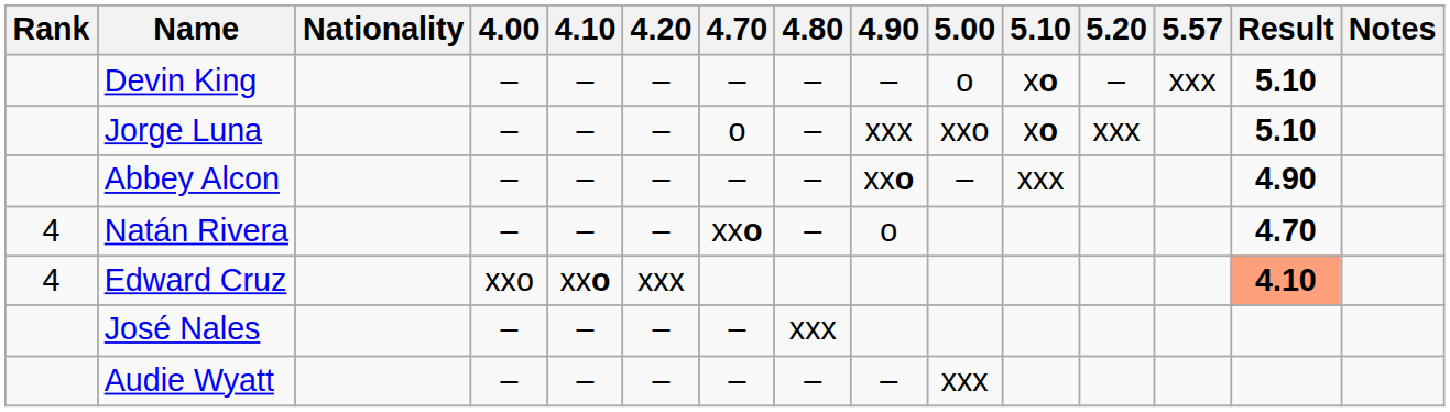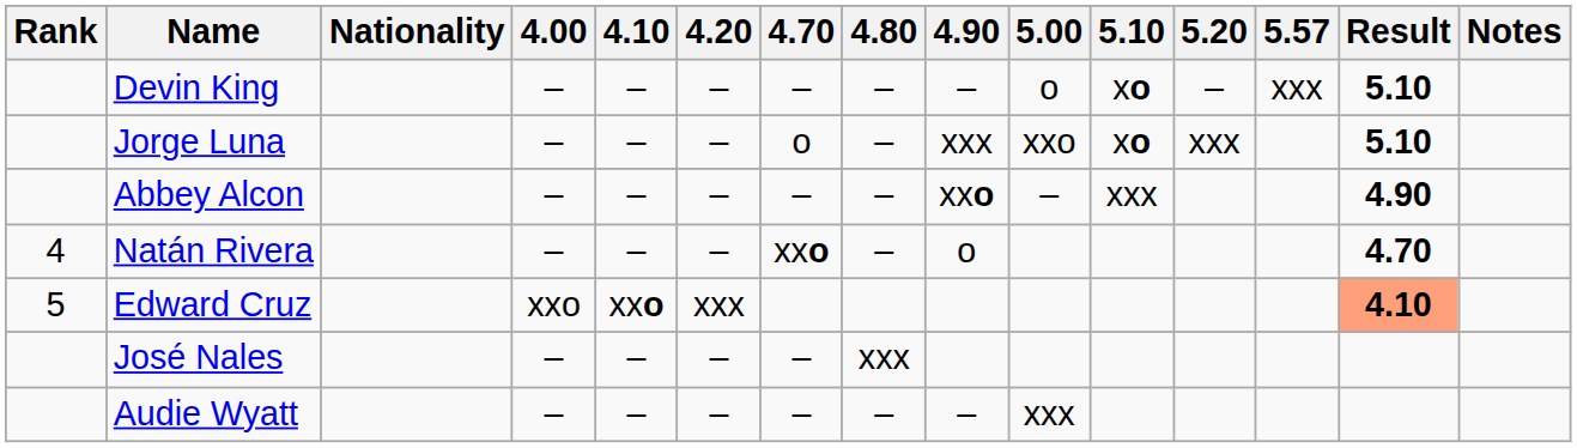Edward Cruz | Rank: 4 -> 5
